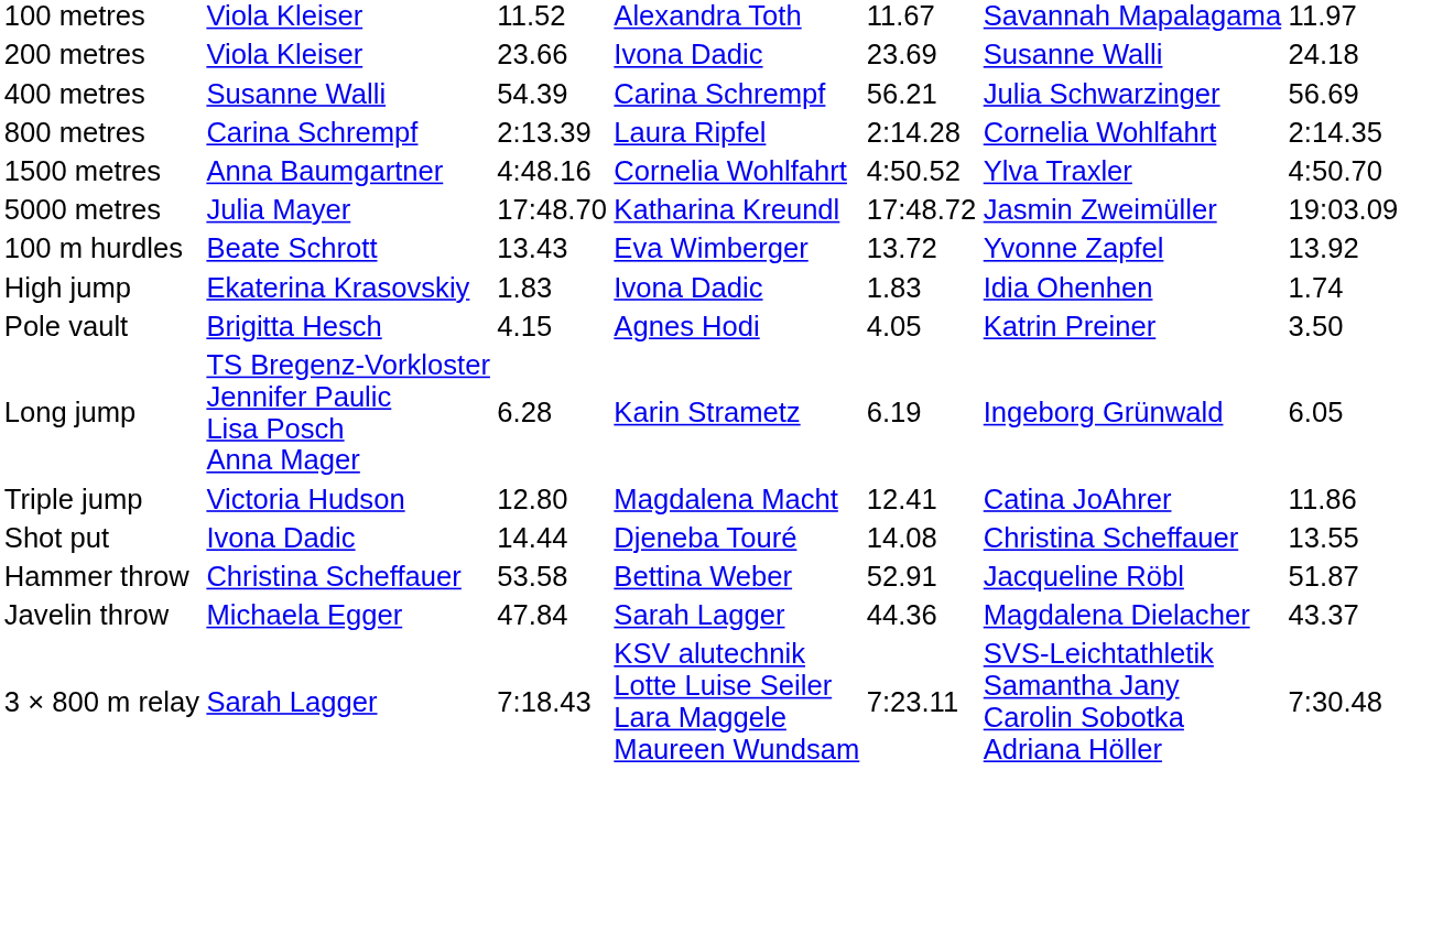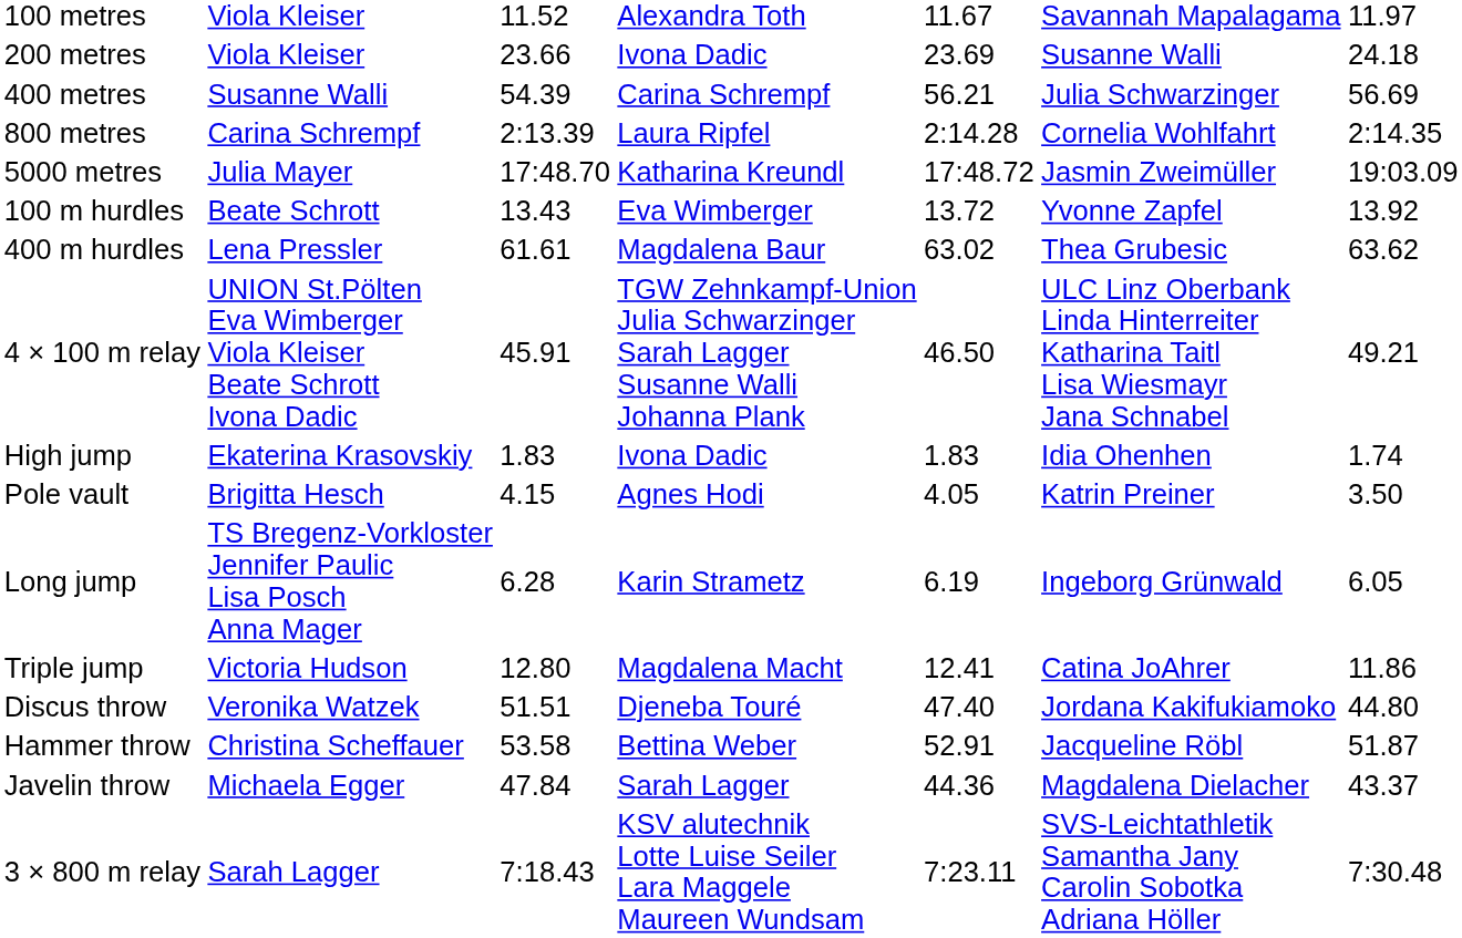- row: 1500 metres | Anna Baumgartner | 4:48.16 | Cornelia Wohlfahrt | 4:50.52 | Ylva Traxler | 4:50.70
+ row: 400 m hurdles | Lena Pressler | 61.61 | Magdalena Baur | 63.02 | Thea Grubesic | 63.62
+ row: 4 × 100 m relay | UNION St.Pölten Eva Wimberger Viola Kleiser Beate Schrott Ivona Dadic | 45.91 | TGW Zehnkampf-Union Julia Schwarzinger Sarah Lagger Susanne Walli Johanna Plank | 46.50 | ULC Linz Oberbank Linda Hinterreiter Katharina Taitl Lisa Wiesmayr Jana Schnabel | 49.21
- row: Shot put | Ivona Dadic | 14.44 | Djeneba Touré | 14.08 | Christina Scheffauer | 13.55
+ row: Discus throw | Veronika Watzek | 51.51 | Djeneba Touré | 47.40 | Jordana Kakifukiamoko | 44.80
